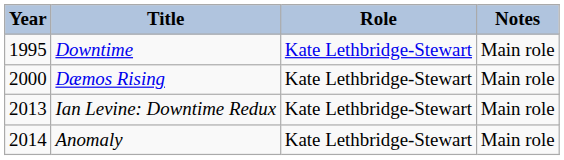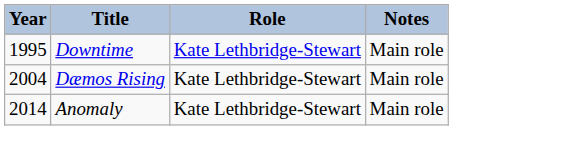Dæmos Rising | Year: 2000 -> 2004
- row: 2013 | Ian Levine: Downtime Redux | Kate Lethbridge-Stewart | Main role
